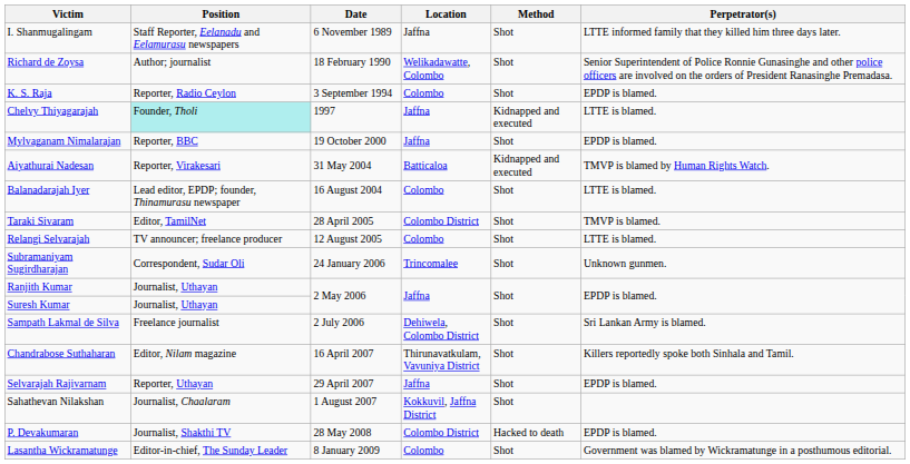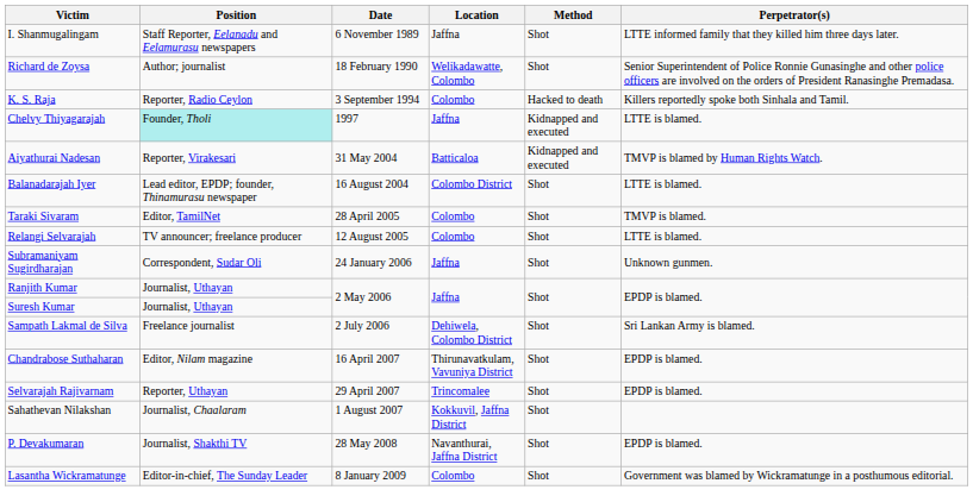K. S. Raja | Method: Shot -> Hacked to death
K. S. Raja | Perpetrator(s): EPDP is blamed. -> Killers reportedly spoke both Sinhala and Tamil.
- row: Mylvaganam Nimalarajan | Reporter, BBC | 19 October 2000 | Jaffna | Shot | EPDP is blamed.
Balanadarajah Iyer | Location: Colombo -> Colombo District
Taraki Sivaram | Location: Colombo District -> Colombo
Subramaniyam Sugirdharajan | Location: Trincomalee -> Jaffna
Chandrabose Suthaharan | Perpetrator(s): Killers reportedly spoke both Sinhala and Tamil. -> EPDP is blamed.
Selvarajah Rajivarnam | Location: Jaffna -> Trincomalee
P. Devakumaran | Location: Colombo District -> Navanthurai, Jaffna District
P. Devakumaran | Method: Hacked to death -> Shot
